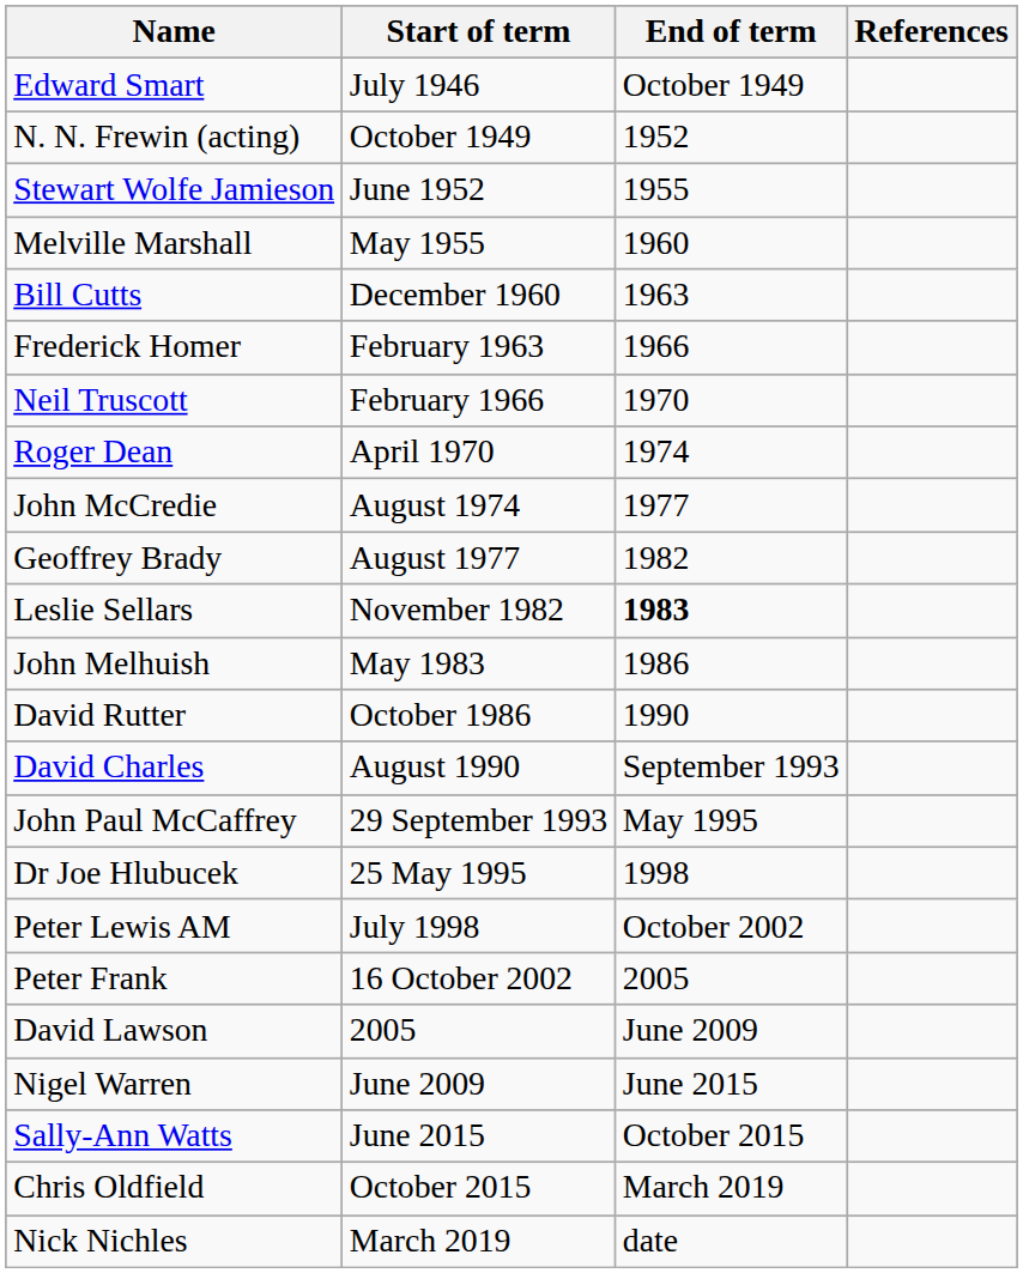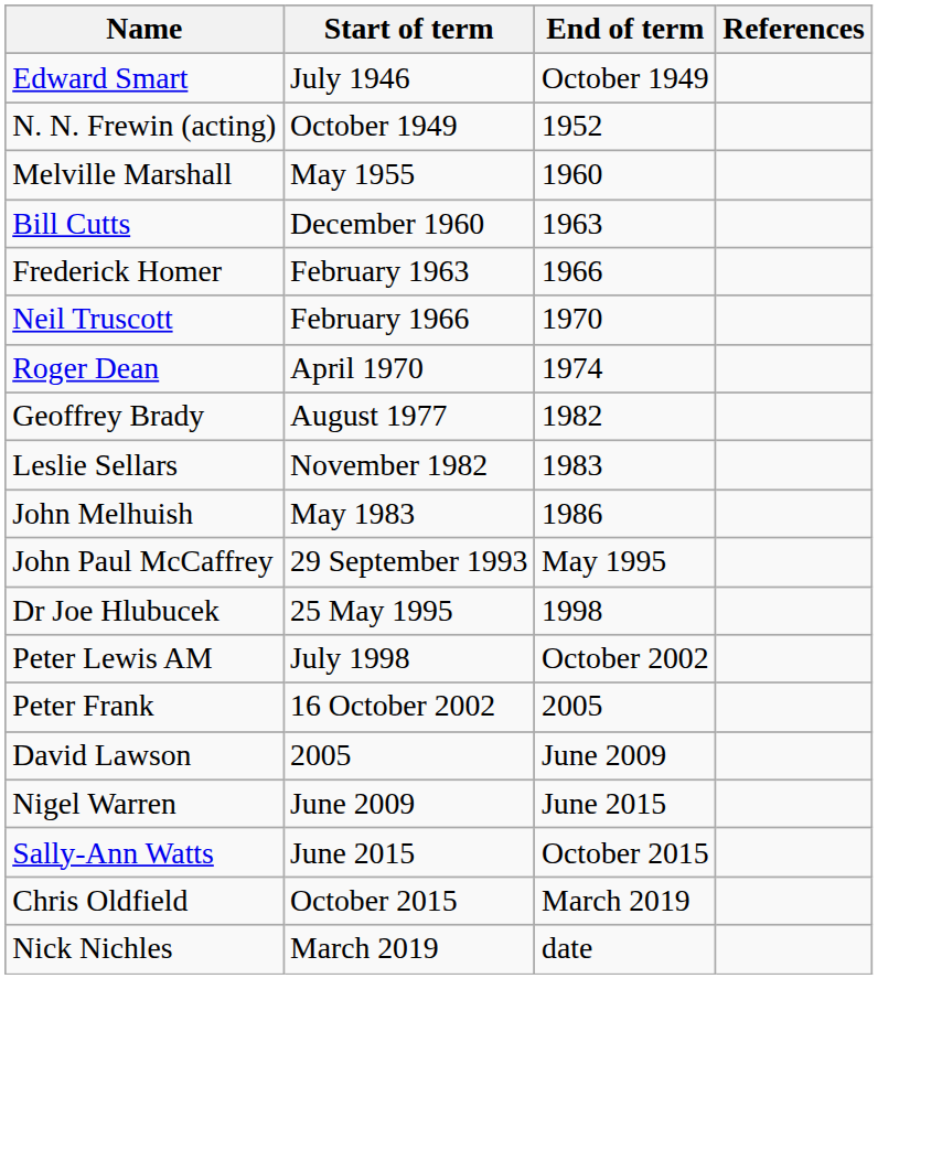- row: Stewart Wolfe Jamieson | June 1952 | 1955
- row: John McCredie | August 1974 | 1977
Leslie Sellars | End of term: bold -> normal
- row: David Rutter | October 1986 | 1990
- row: David Charles | August 1990 | September 1993
